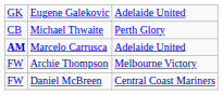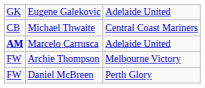Michael Thwaite | column 3: Perth Glory -> Central Coast Mariners
Daniel McBreen | column 3: Central Coast Mariners -> Perth Glory
